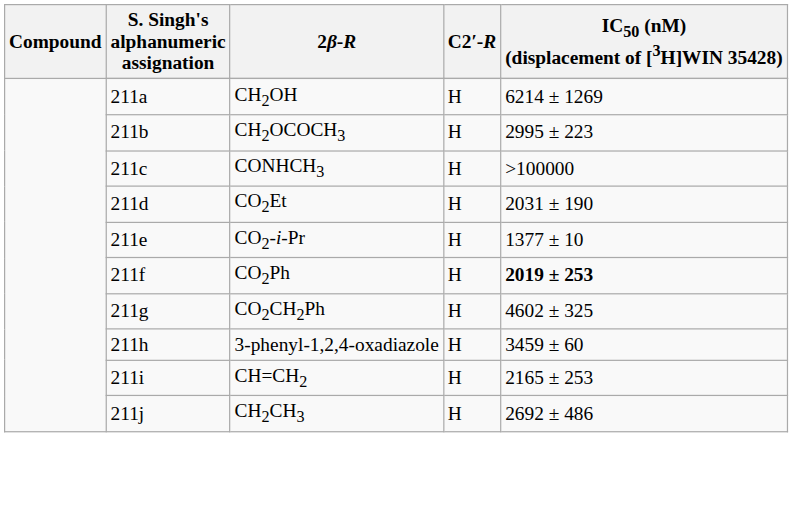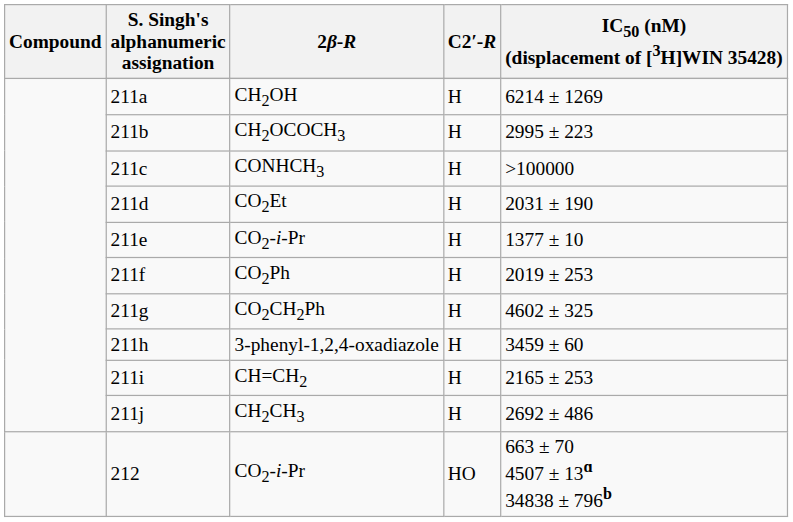CO2Ph | IC50 (nM) (displacement of [3H]WIN 35428): bold -> normal
+ row: 212 | CO2-i-Pr | HO | 663 ± 70 4507 ± 13ɑ 34838 ± 796b
